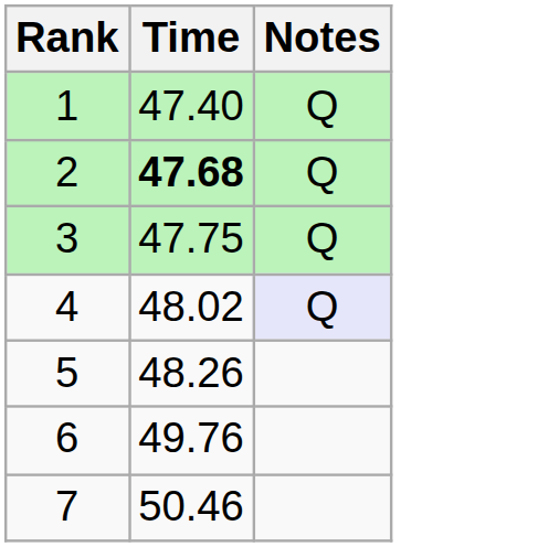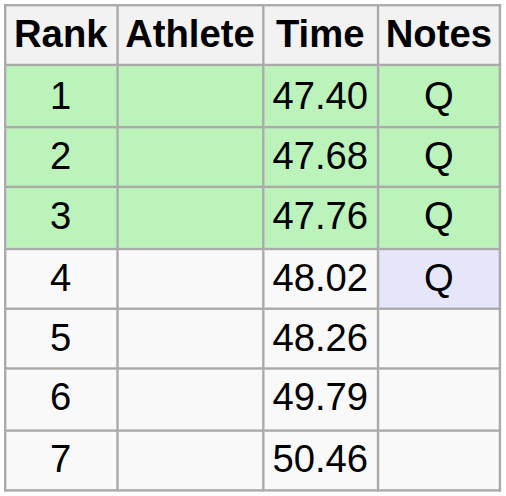+ column: Athlete
2 | Time: bold -> normal
3 | Time: 47.75 -> 47.76
6 | Time: 49.76 -> 49.79
